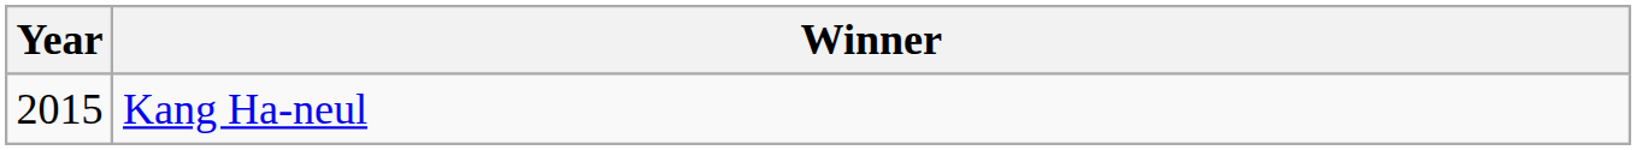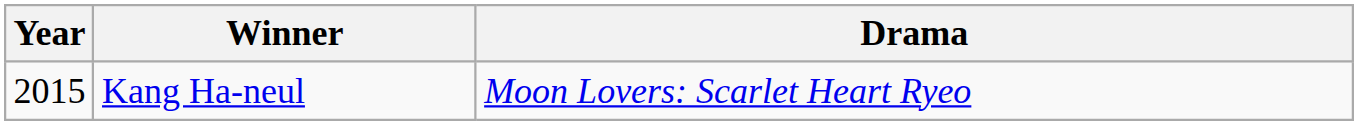+ column: Drama | Moon Lovers: Scarlet Heart Ryeo
